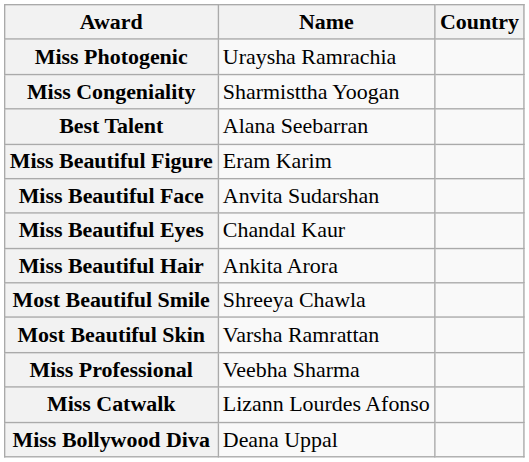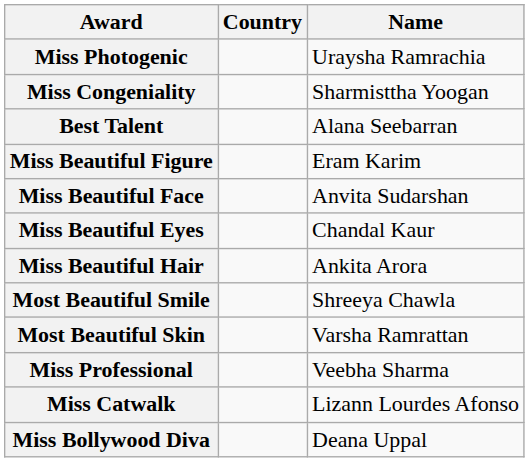columns swapped: Name <-> Country
